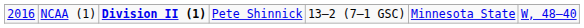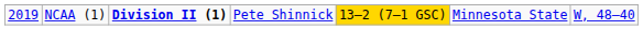NCAA (1) | column 1: 2016 -> 2019
NCAA (1) | column 5: no background -> gold background
